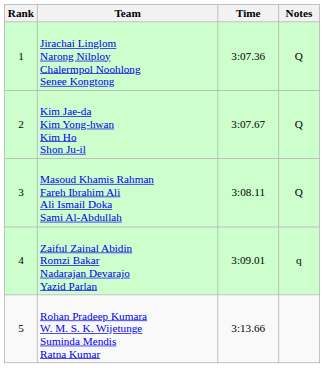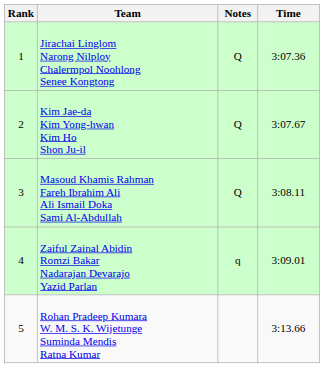columns swapped: Time <-> Notes
